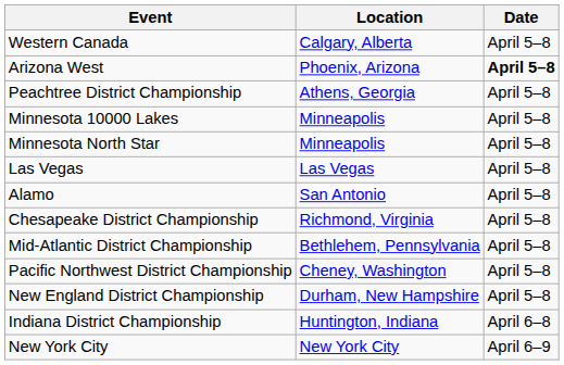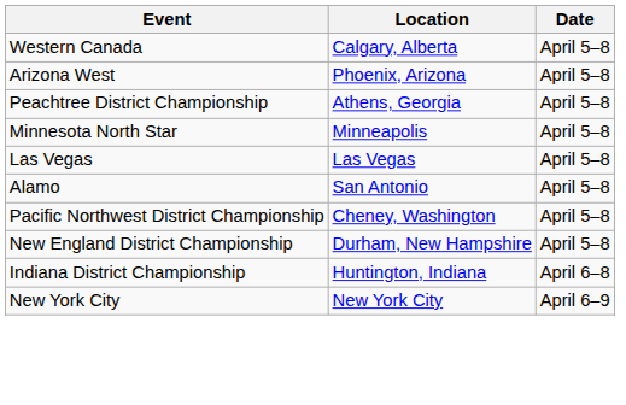Arizona West | Date: bold -> normal
- row: Minnesota 10000 Lakes | Minneapolis | April 5–8
- row: Chesapeake District Championship | Richmond, Virginia | April 5–8
- row: Mid-Atlantic District Championship | Bethlehem, Pennsylvania | April 5–8
